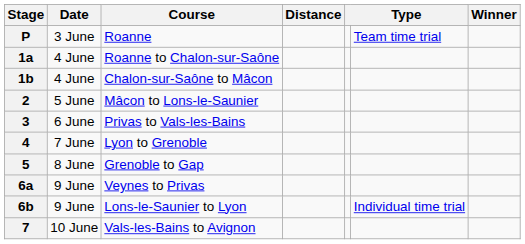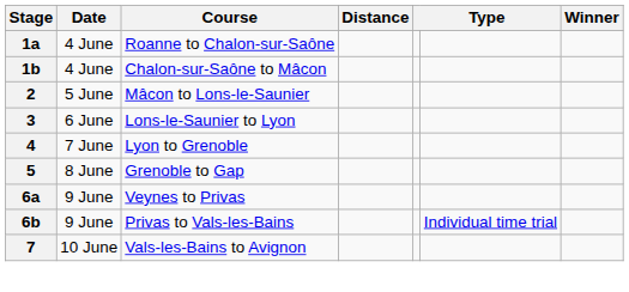- row: P | 3 June | Roanne | Team time trial
3 | Course: Privas to Vals-les-Bains -> Lons-le-Saunier to Lyon
6b | Course: Lons-le-Saunier to Lyon -> Privas to Vals-les-Bains
